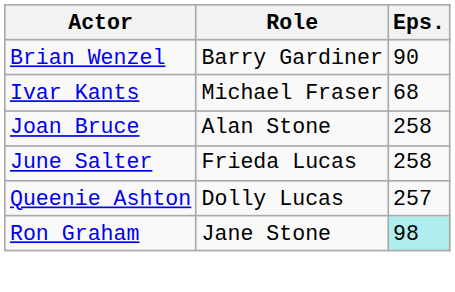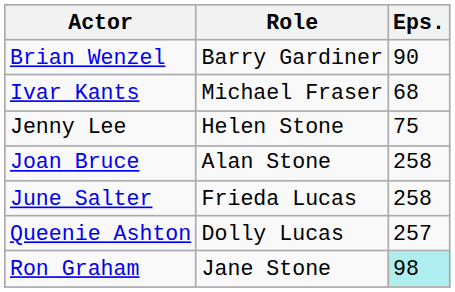+ row: Jenny Lee | Helen Stone | 75
